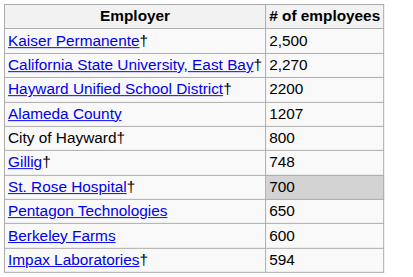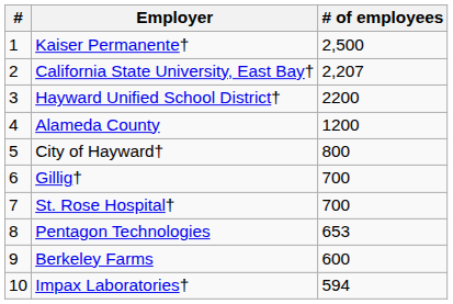+ column: # | 1 | 2 | 3 | 4 | 5 | 6 | 7 | 8 | 9 | 10
California State University, East Bay† | # of employees: 2,270 -> 2,207
Alameda County | # of employees: 1207 -> 1200
Gillig† | # of employees: 748 -> 700
St. Rose Hospital† | # of employees: lightgrey background -> no background
Pentagon Technologies | # of employees: 650 -> 653
